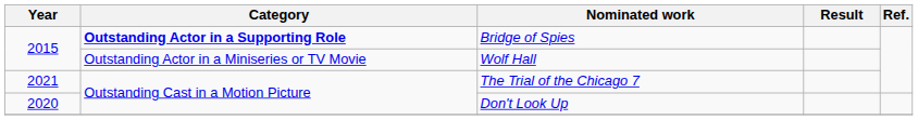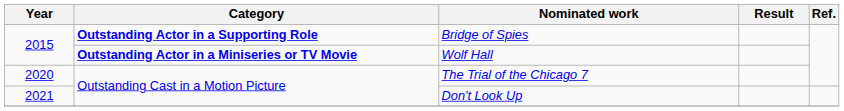Wolf Hall | Category: normal -> bold
The Trial of the Chicago 7 | Year: 2021 -> 2020
Don't Look Up | Year: 2020 -> 2021
